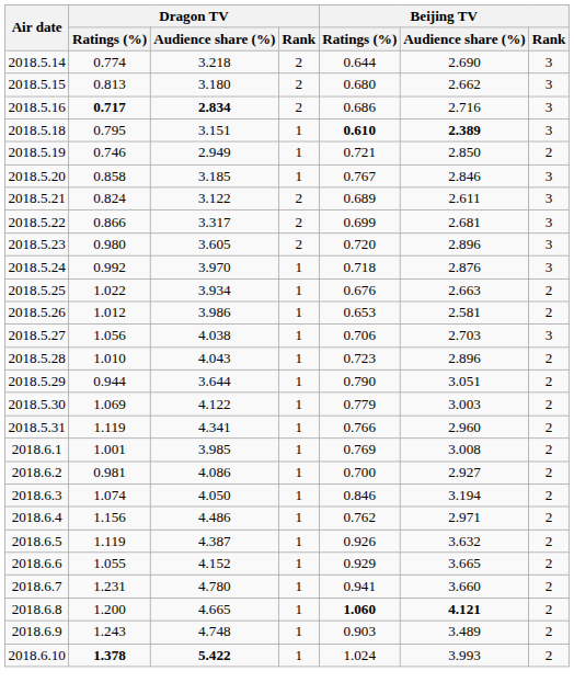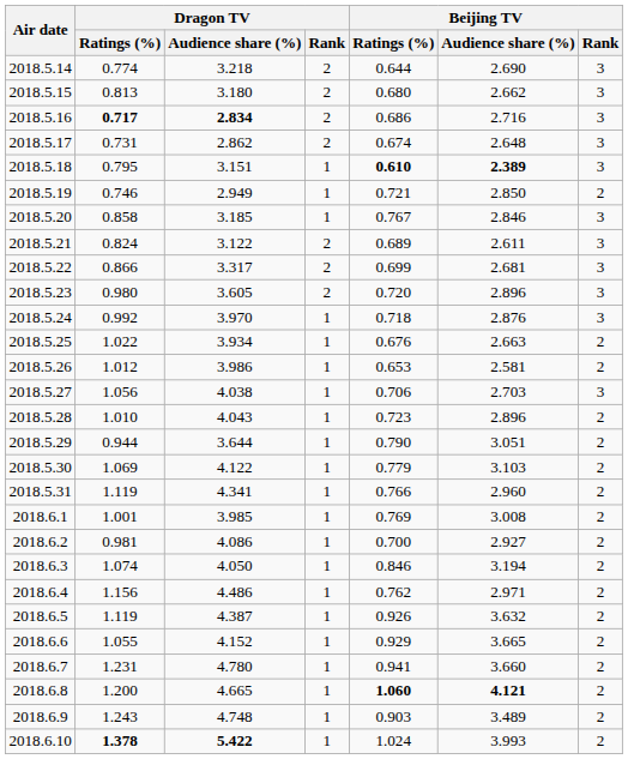+ row: 2018.5.17 | 0.731 | 2.862 | 2 | 0.674 | 2.648 | 3
2018.5.30 | Beijing TV / Audience share (%): 3.003 -> 3.103
